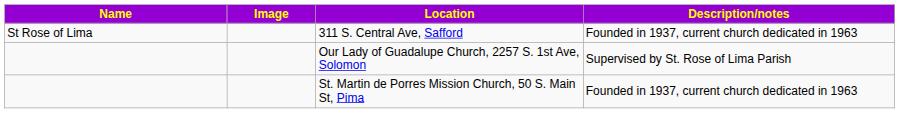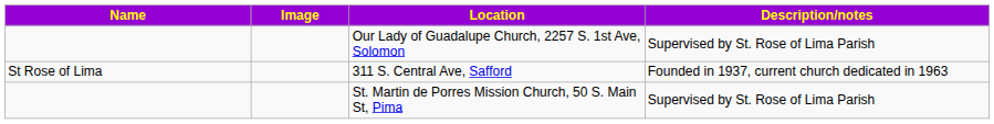rows swapped: 311 S. Central Ave, Safford <-> Our Lady of Guadalupe Church, 2257 S. 1st Ave, Solomon
St. Martin de Porres Mission Church, 50 S. Main St, Pima | Description/notes: Founded in 1937, current church dedicated in 1963 -> Supervised by St. Rose of Lima Parish
